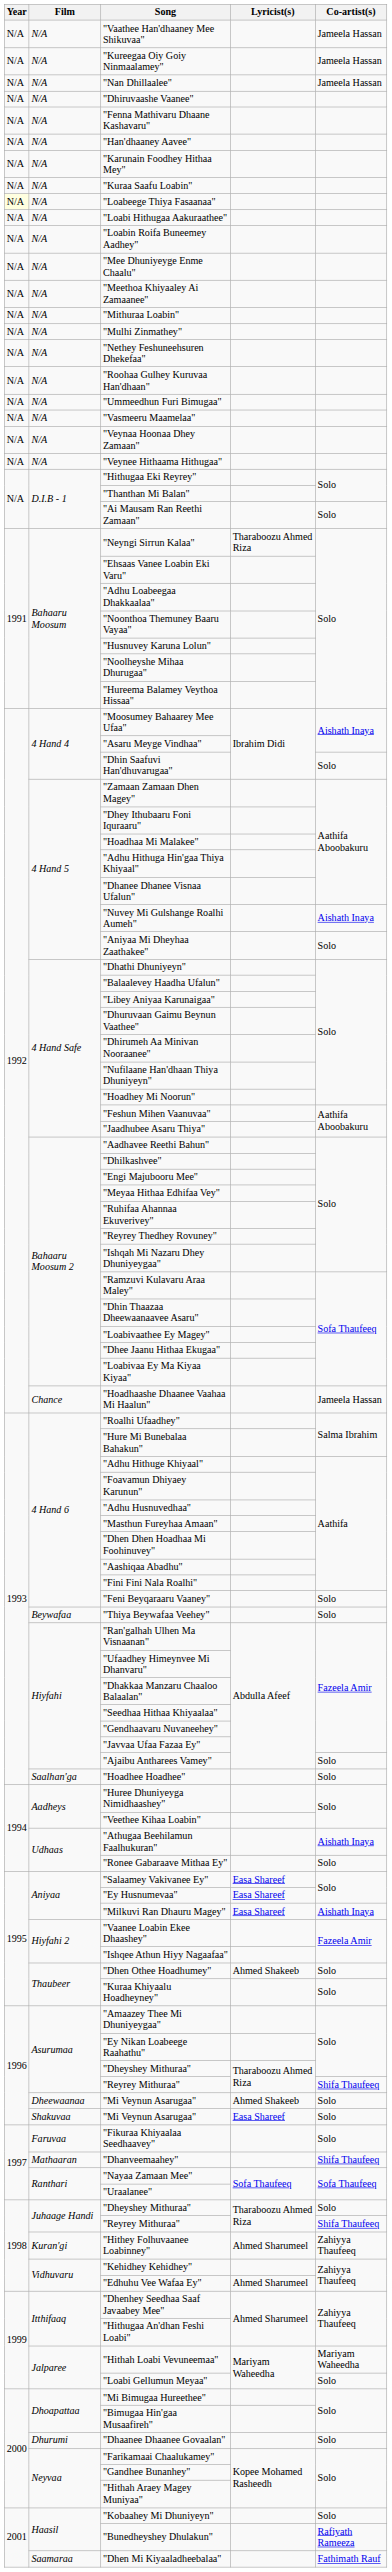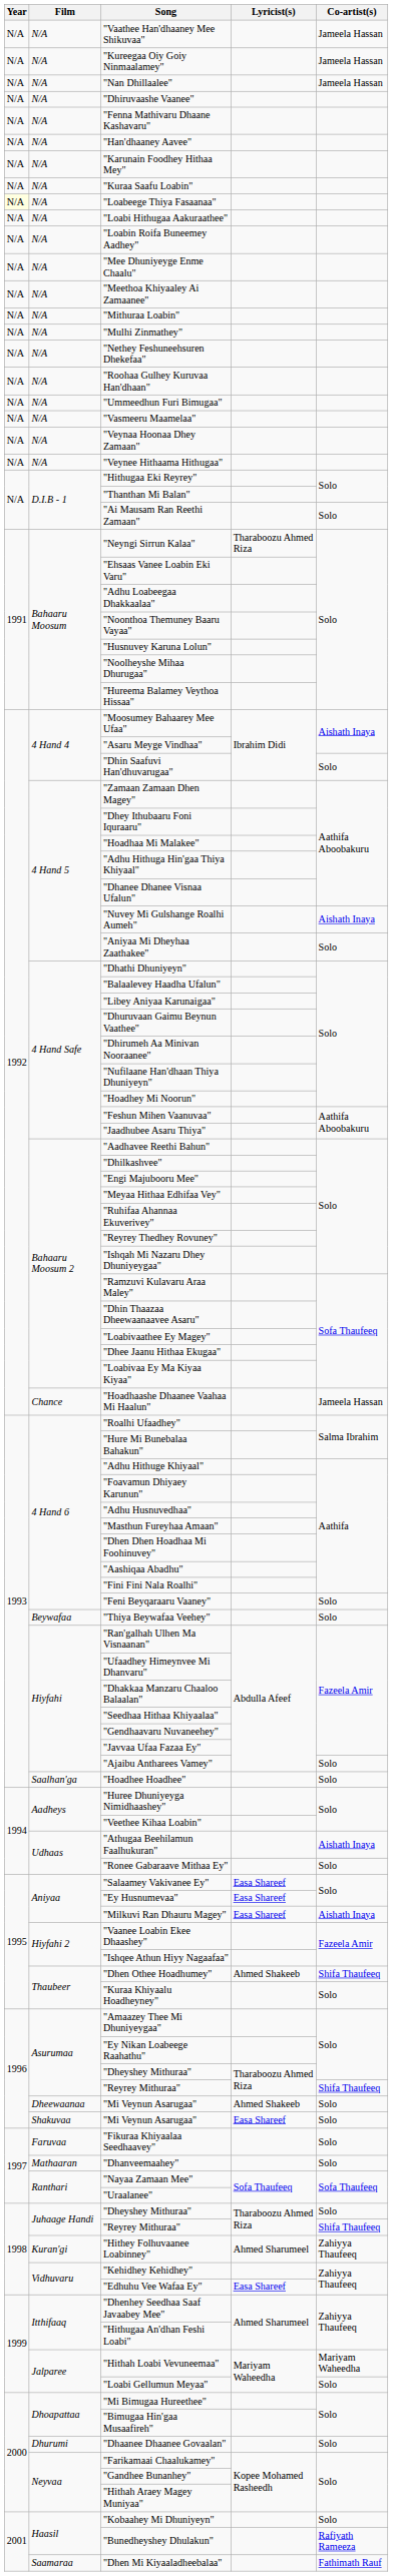"Dhen Othee Hoadhumey" | Co-artist(s): Solo -> Shifa Thaufeeq
"Dhanveemaahey" | Co-artist(s): Shifa Thaufeeq -> Solo
"Edhuhu Vee Wafaa Ey" | Lyricist(s): Ahmed Sharumeel -> Easa Shareef
